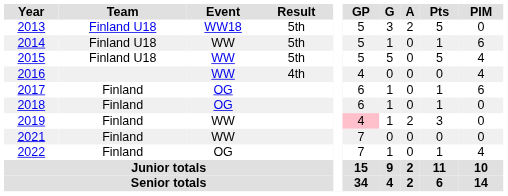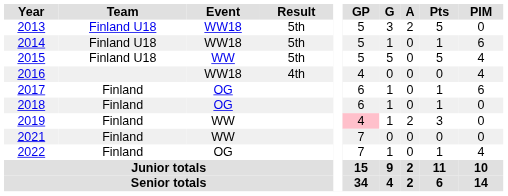2014 | Event: WW -> WW18
2016 | Event: WW -> WW18
